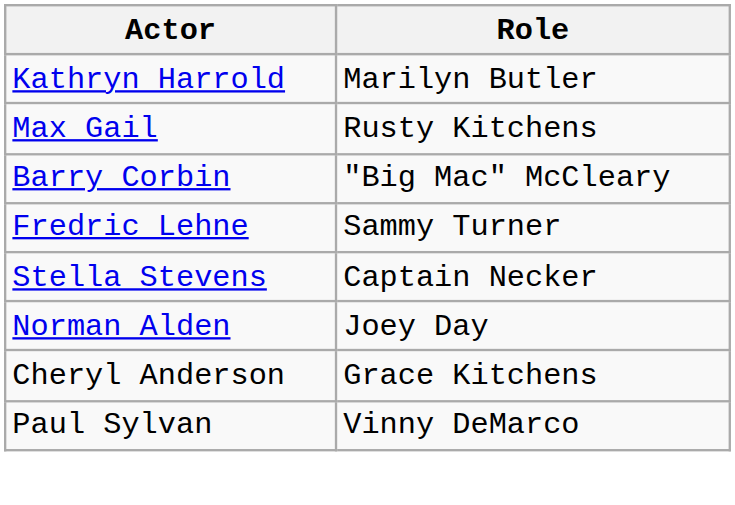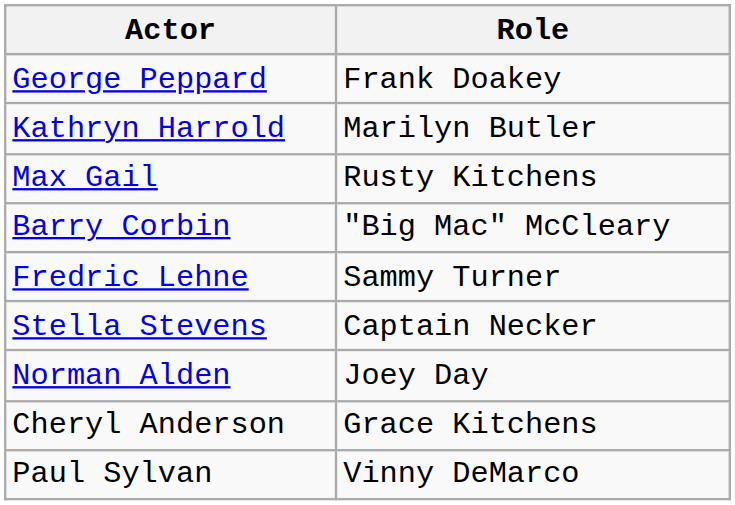+ row: George Peppard | Frank Doakey
